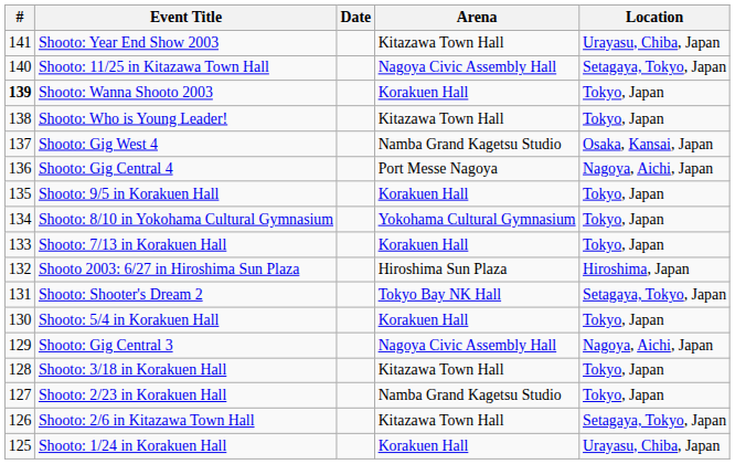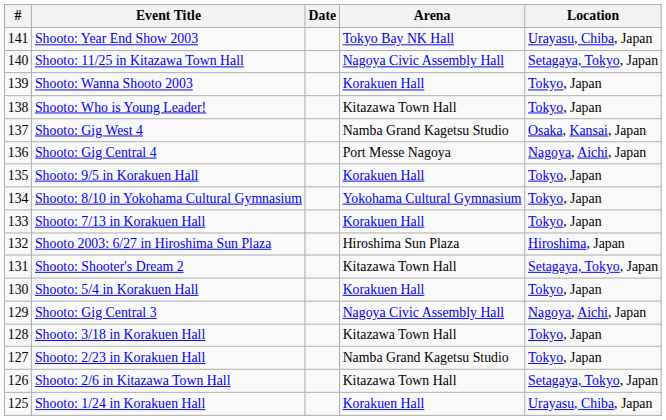Shooto: Year End Show 2003 | Arena: Kitazawa Town Hall -> Tokyo Bay NK Hall
Shooto: Wanna Shooto 2003 | #: bold -> normal
Shooto: Shooter's Dream 2 | Arena: Tokyo Bay NK Hall -> Kitazawa Town Hall
